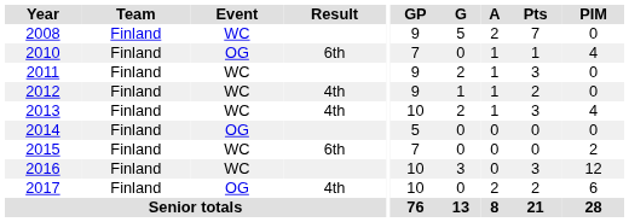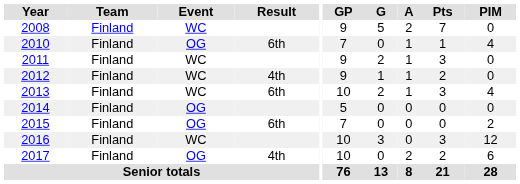2013 | Result: 4th -> 6th
2015 | Event: WC -> OG
